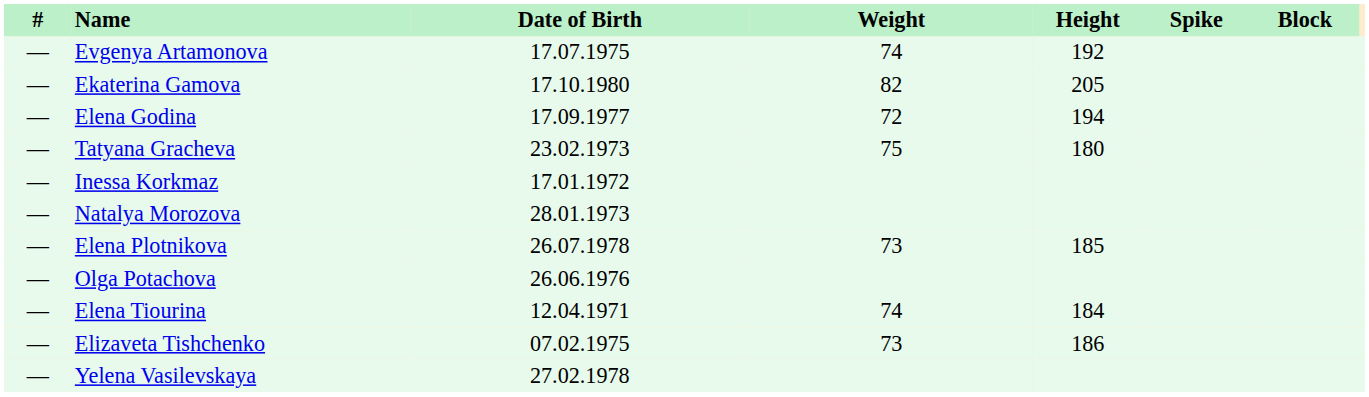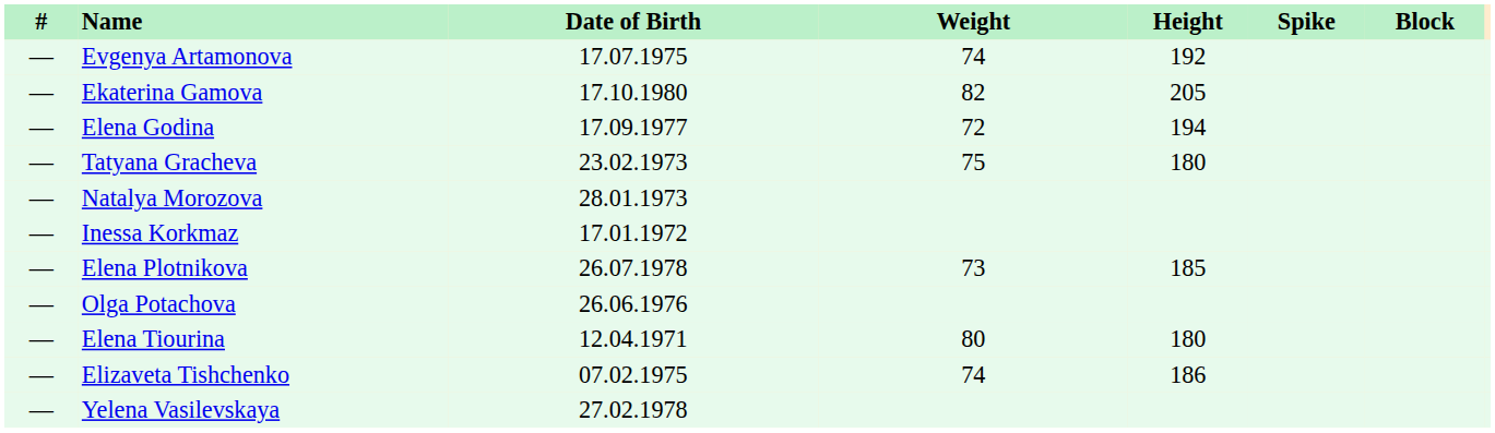rows swapped: Inessa Korkmaz <-> Natalya Morozova
Elena Tiourina | Weight: 74 -> 80
Elena Tiourina | Height: 184 -> 180
Elizaveta Tishchenko | Weight: 73 -> 74
